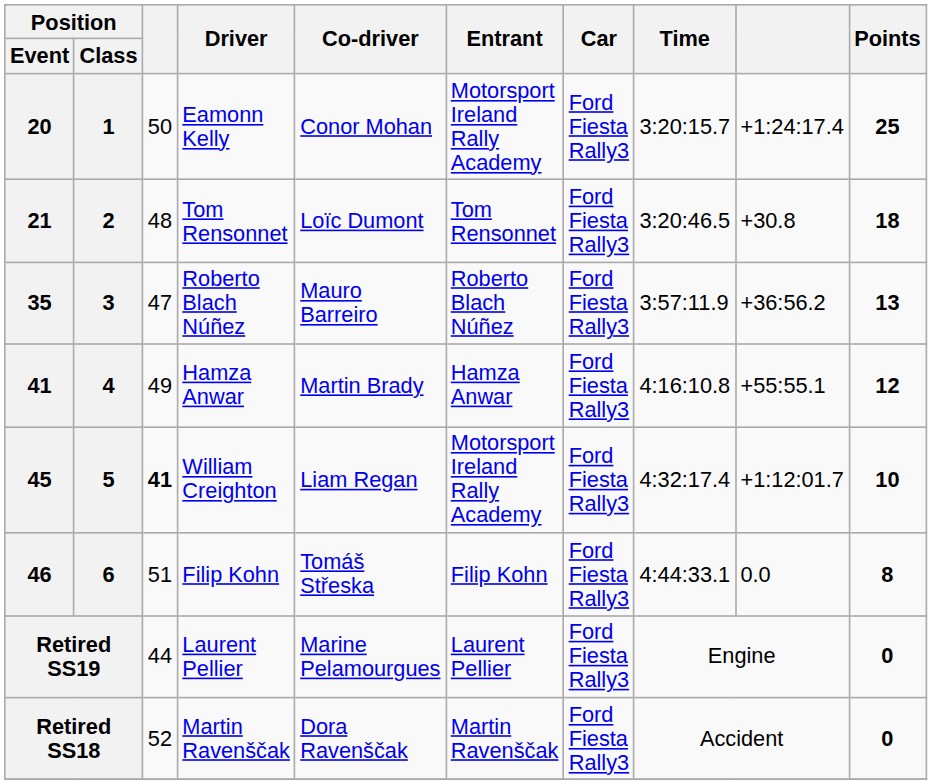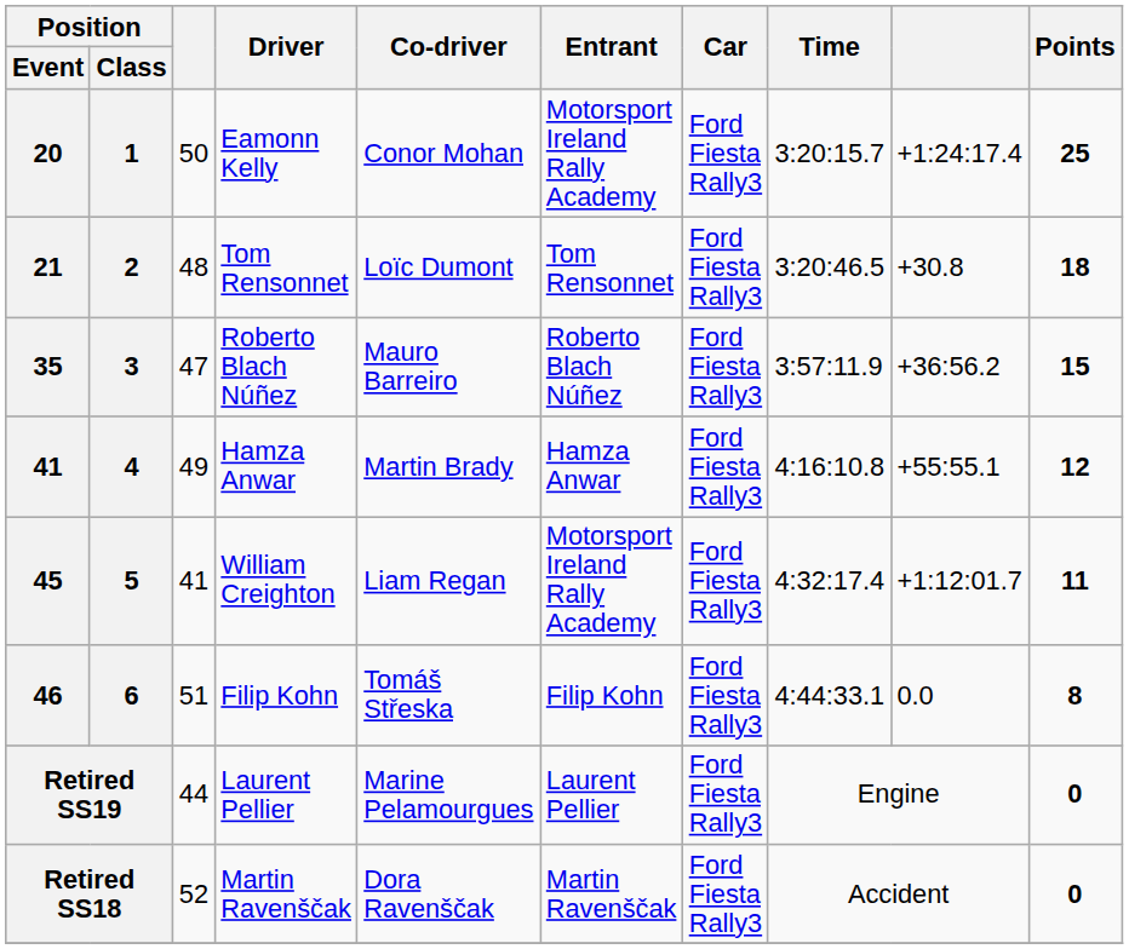35 | Points: 13 -> 15
45 | column 3: bold -> normal
45 | Points: 10 -> 11
